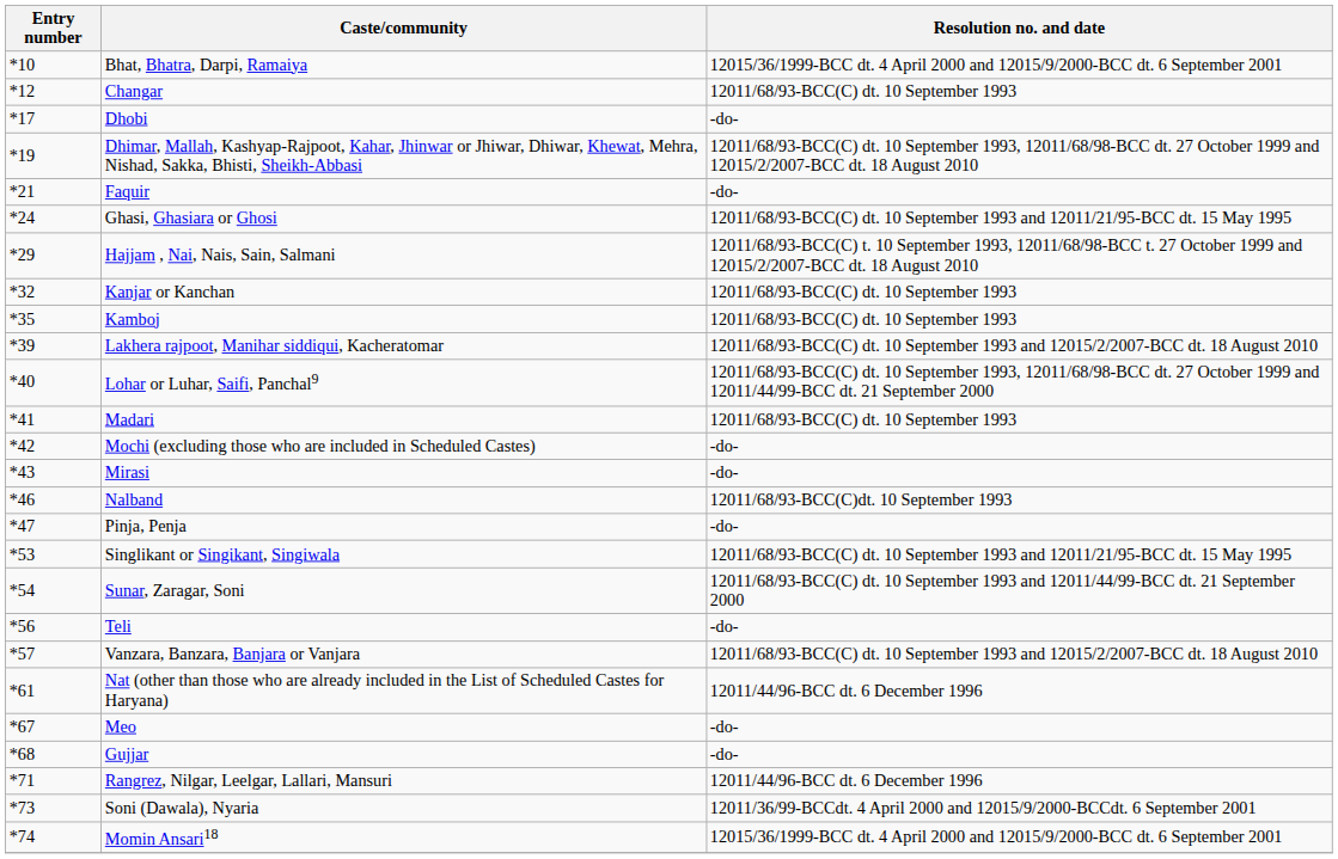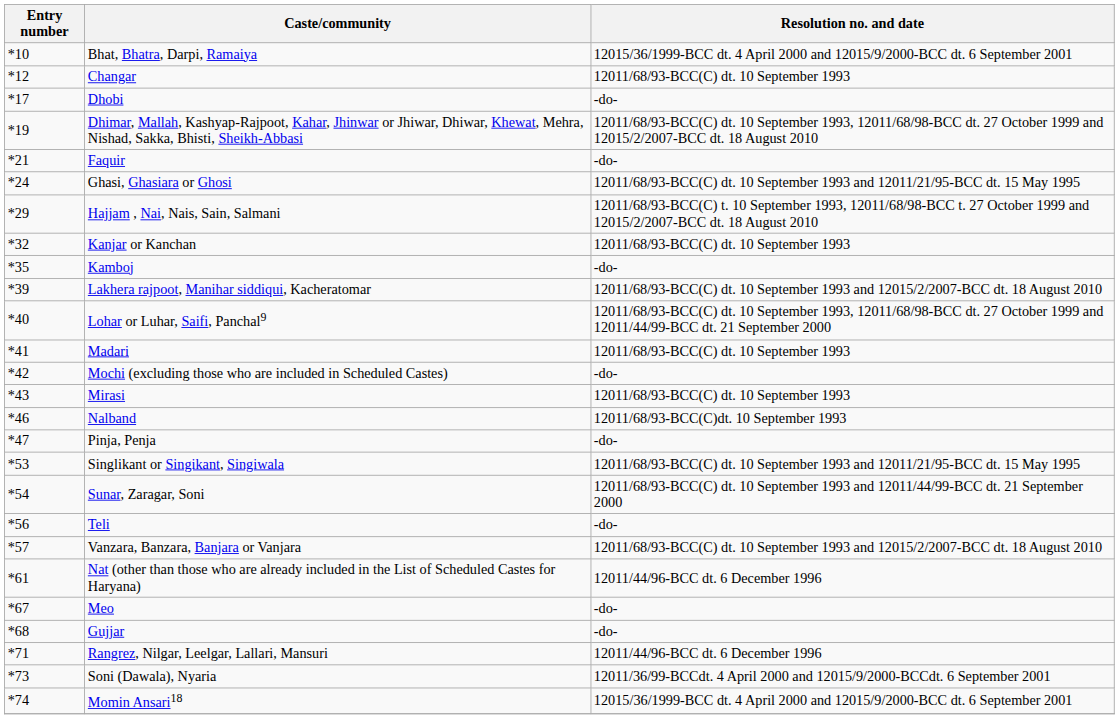Kamboj | Resolution no. and date: 12011/68/93-BCC(C) dt. 10 September 1993 -> -do-
Mirasi | Resolution no. and date: -do- -> 12011/68/93-BCC(C) dt. 10 September 1993
